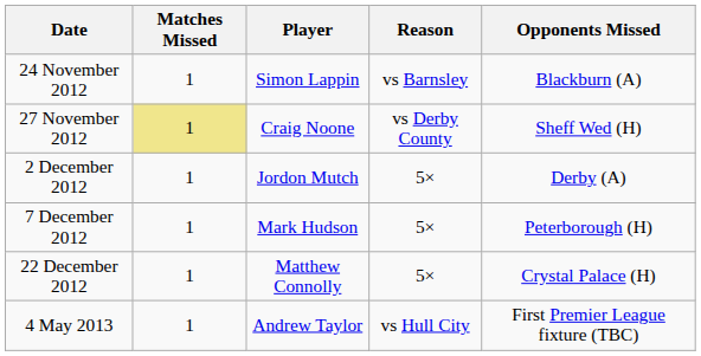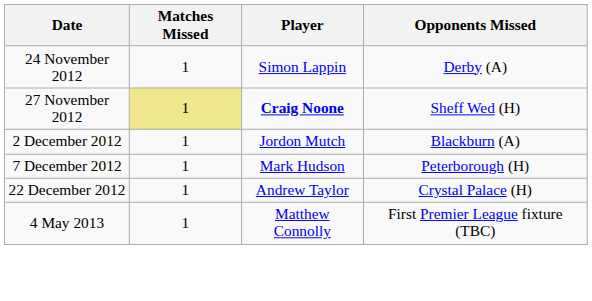- column: Reason | vs Barnsley | vs Derby County | 5× | 5× | 5× | vs Hull City
24 November 2012 | Opponents Missed: Blackburn (A) -> Derby (A)
27 November 2012 | Player: normal -> bold
2 December 2012 | Opponents Missed: Derby (A) -> Blackburn (A)
22 December 2012 | Player: Matthew Connolly -> Andrew Taylor
4 May 2013 | Player: Andrew Taylor -> Matthew Connolly
